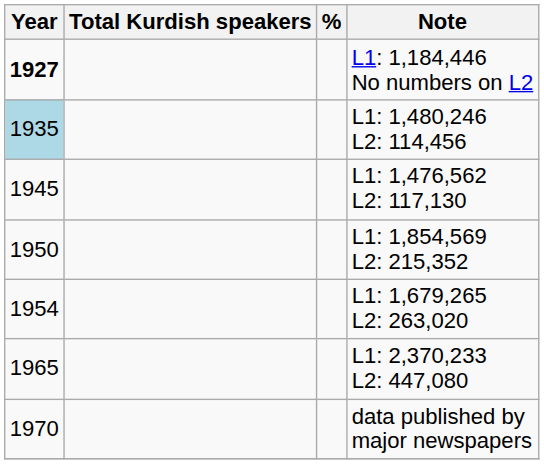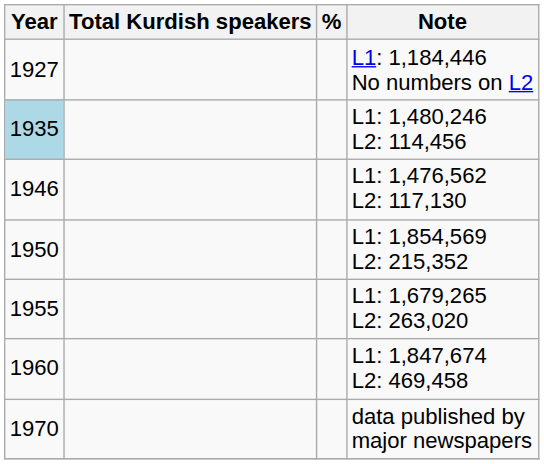L1: 1,184,446 No numbers on L2 | Year: bold -> normal
L1: 1,476,562 L2: 117,130 | Year: 1945 -> 1946
L1: 1,679,265 L2: 263,020 | Year: 1954 -> 1955
+ row: 1960 | L1: 1,847,674 L2: 469,458
- row: 1965 | L1: 2,370,233 L2: 447,080
